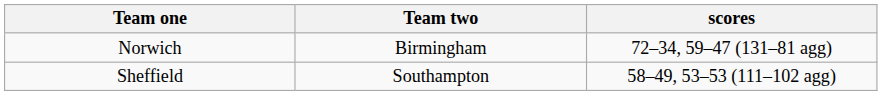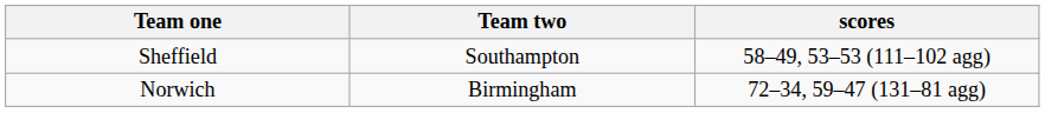rows swapped: Norwich <-> Sheffield
